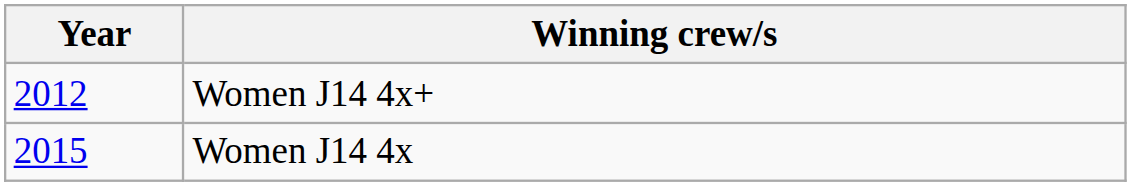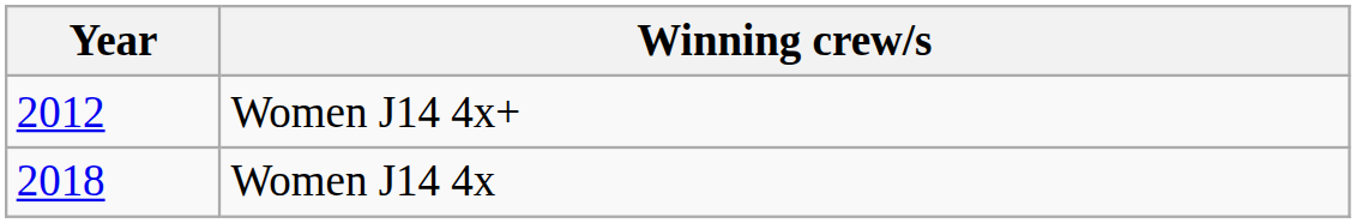Women J14 4x | Year: 2015 -> 2018
